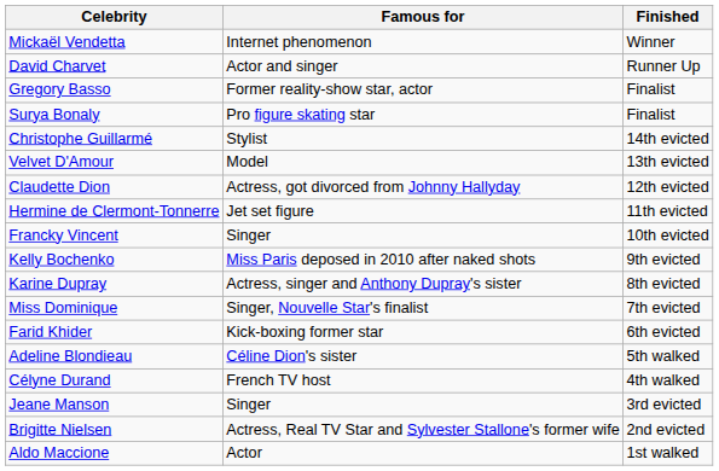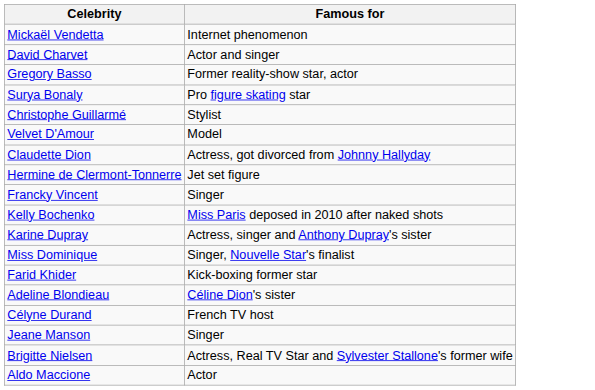- column: Finished | Winner | Runner Up | Finalist | Finalist | 14th evicted | 13th evicted | 12th evicted | 11th evicted | 10th evicted | 9th evicted | 8th evicted | 7th evicted | 6th evicted | 5th walked | 4th walked | 3rd evicted | 2nd evicted | 1st walked
